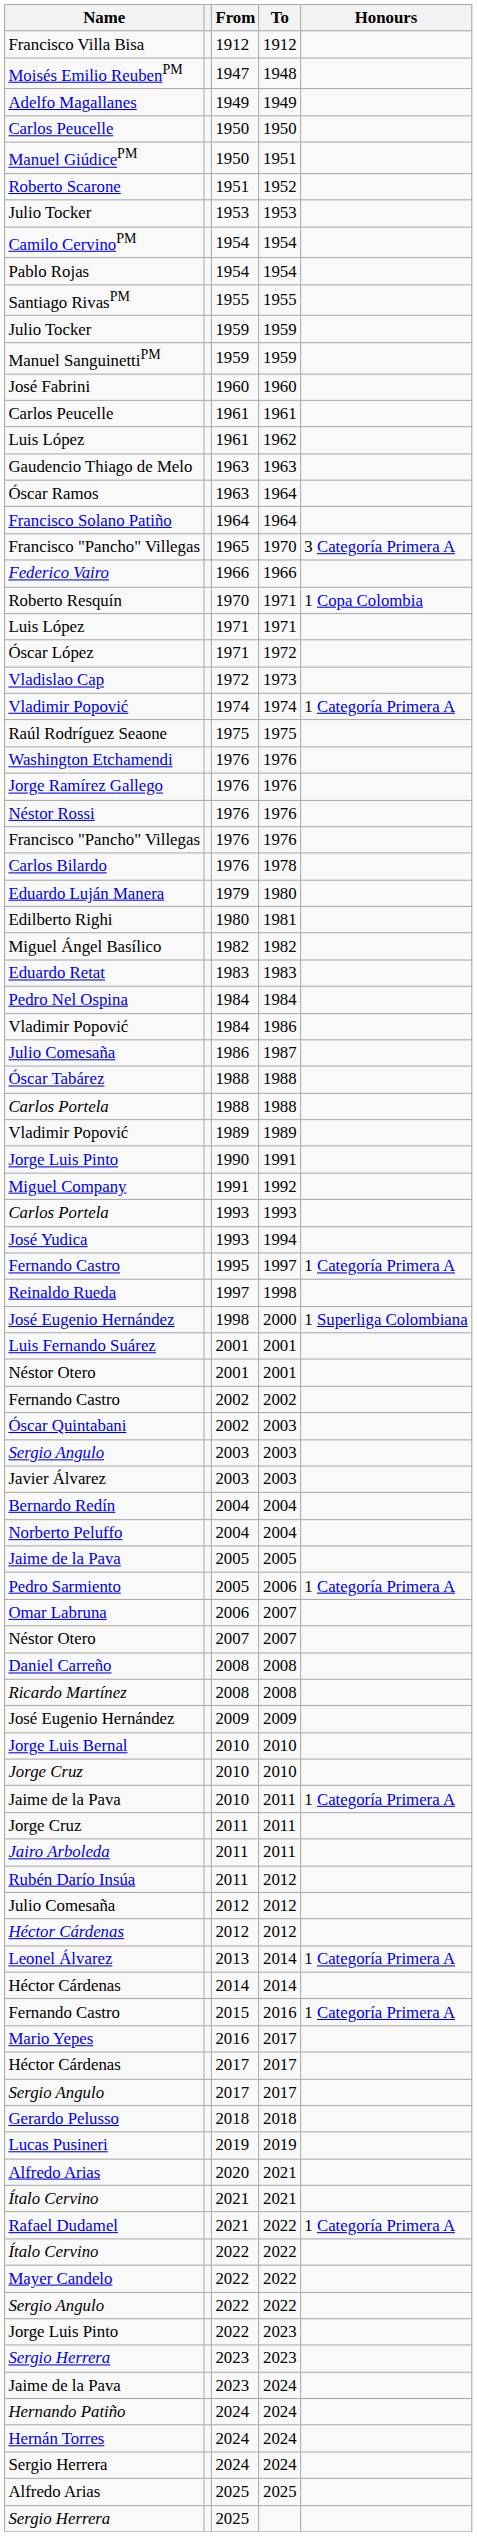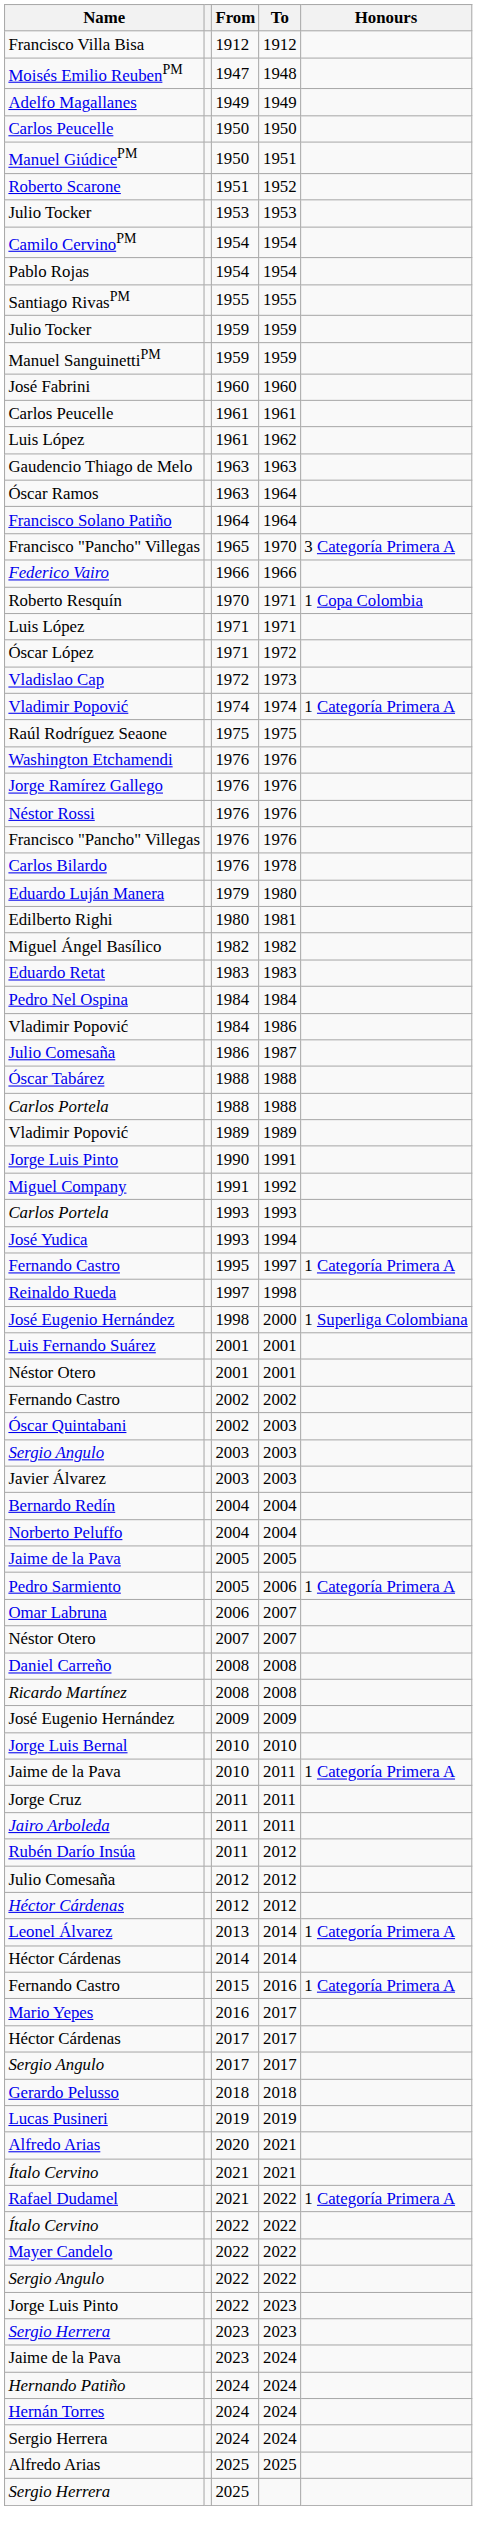- row: Jorge Cruz | 2010 | 2010
